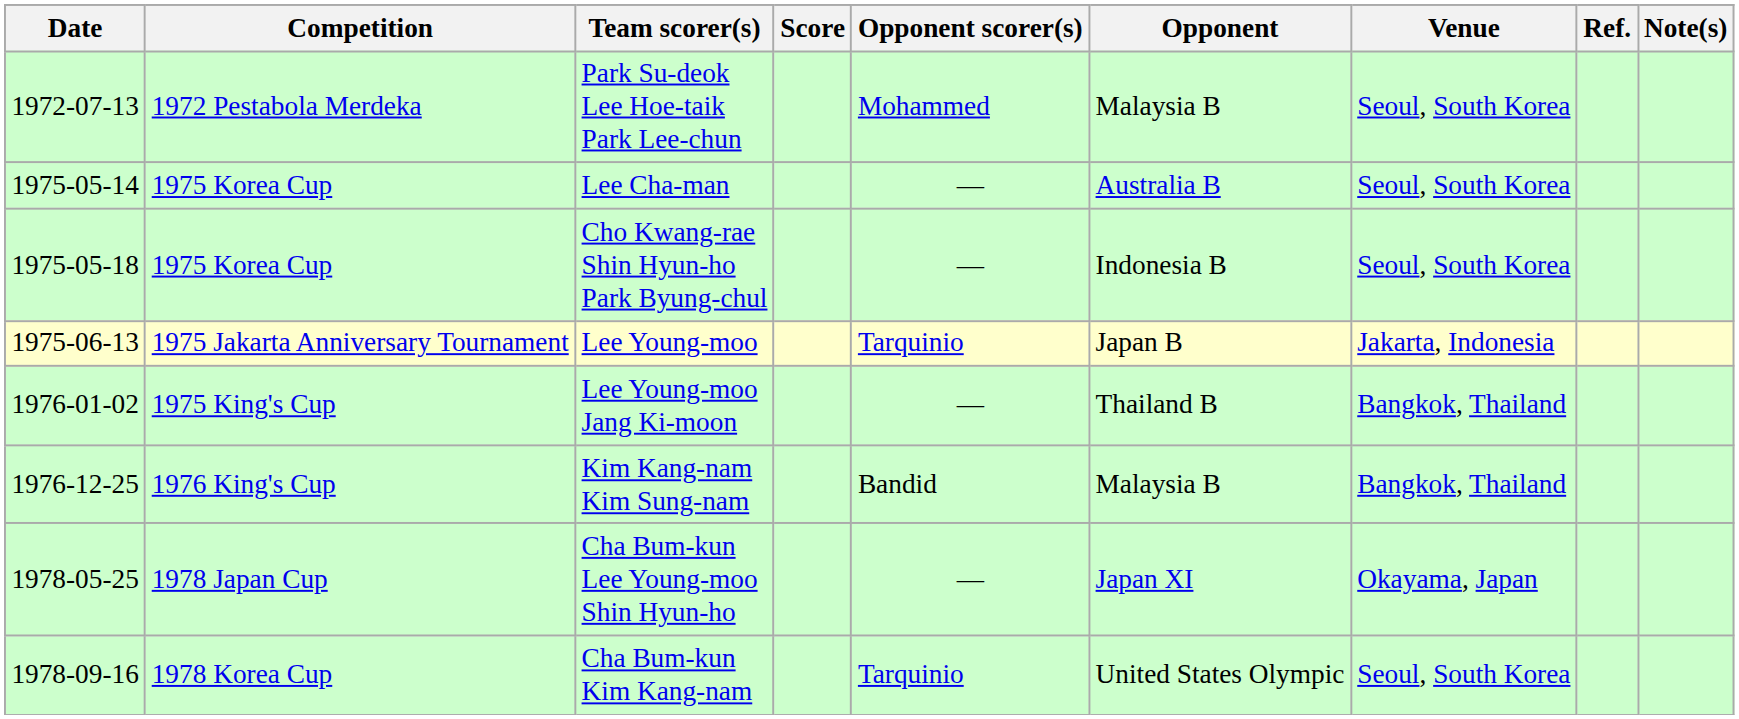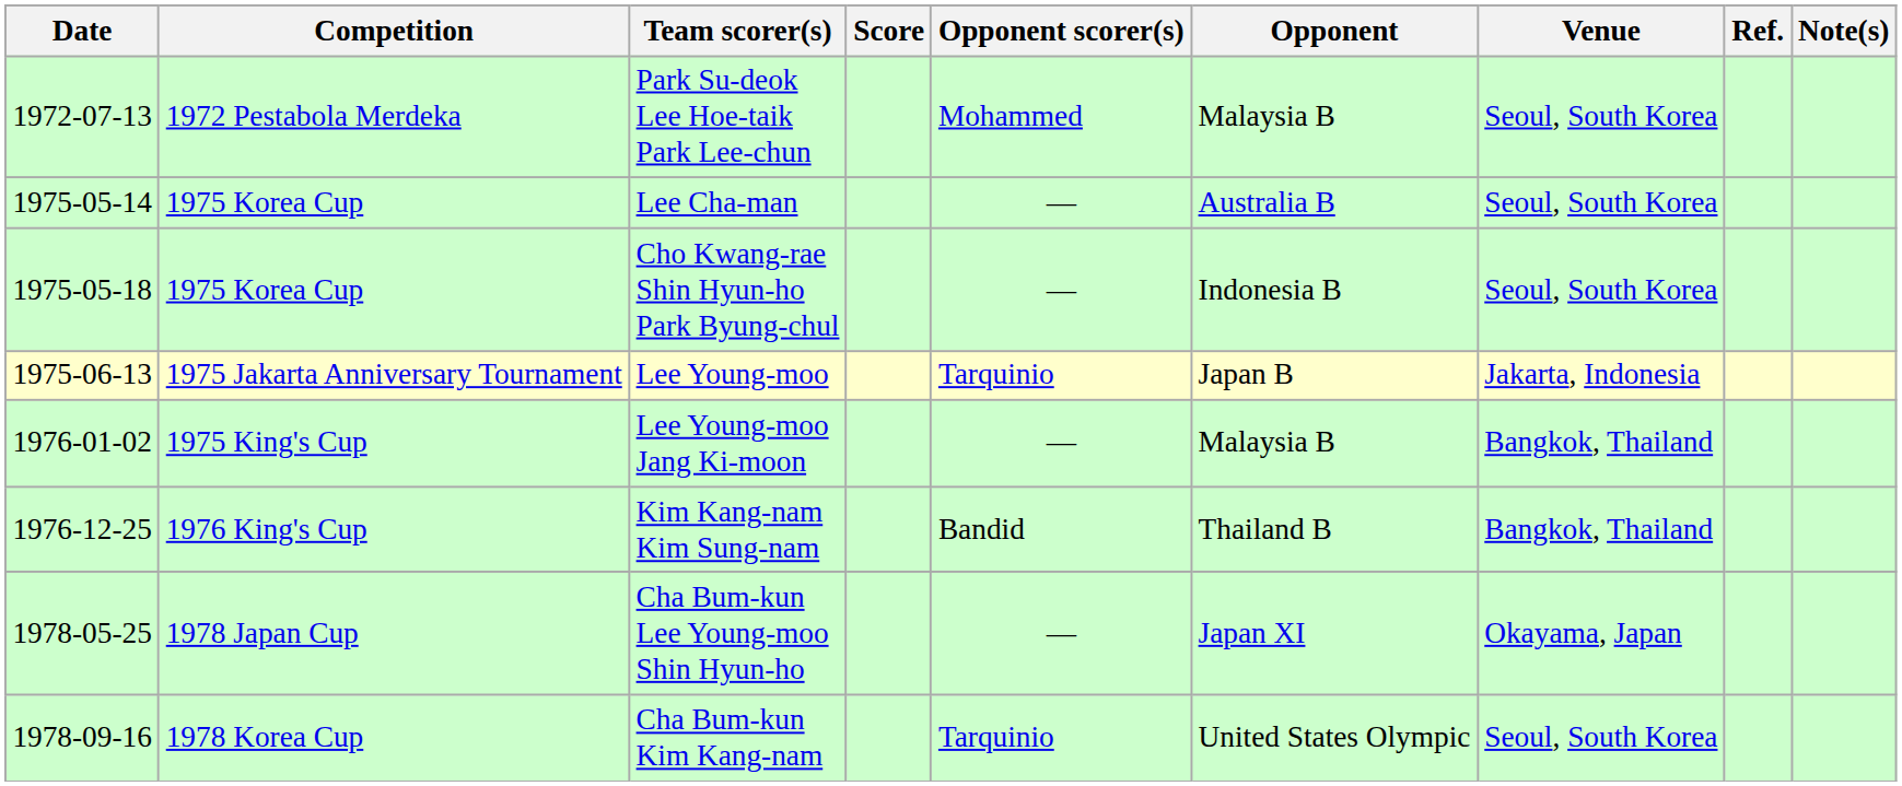Lee Young-moo Jang Ki-moon | Opponent: Thailand B -> Malaysia B
Kim Kang-nam Kim Sung-nam | Opponent: Malaysia B -> Thailand B
